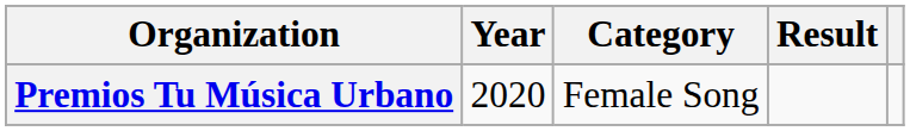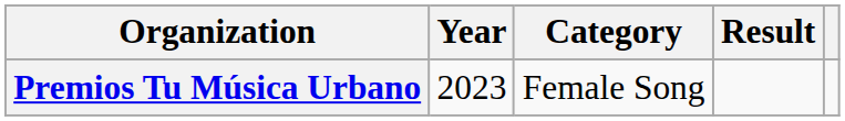Premios Tu Música Urbano | Year: 2020 -> 2023
